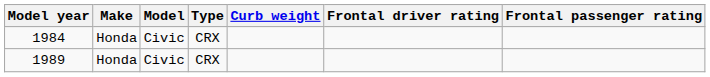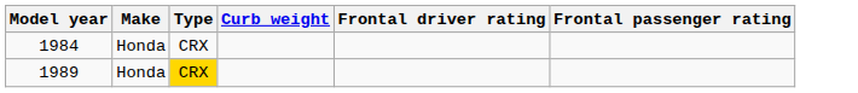- column: Model | Civic | Civic
1989 | Type: no background -> gold background
